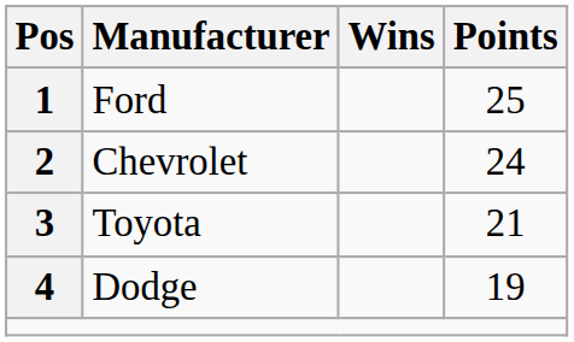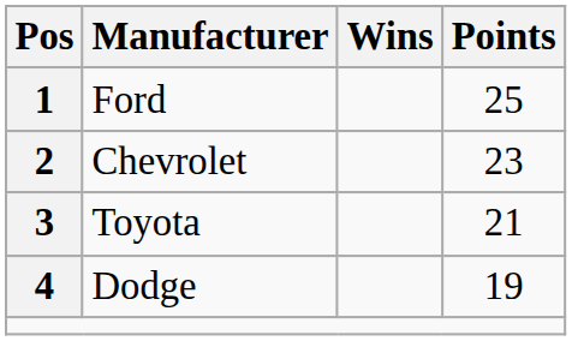Chevrolet | Points: 24 -> 23
